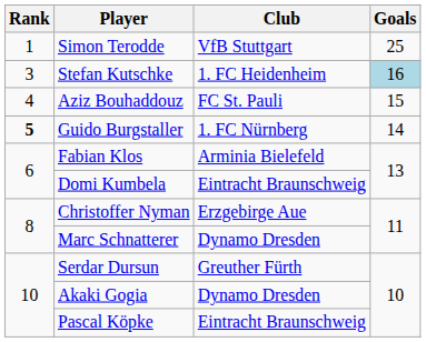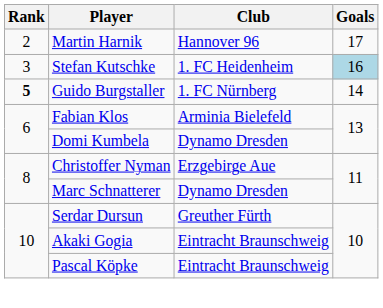- row: 1 | Simon Terodde | VfB Stuttgart | 25
+ row: 2 | Martin Harnik | Hannover 96 | 17
- row: 4 | Aziz Bouhaddouz | FC St. Pauli | 15
Domi Kumbela | Club: Eintracht Braunschweig -> Dynamo Dresden
Akaki Gogia | Club: Dynamo Dresden -> Eintracht Braunschweig
